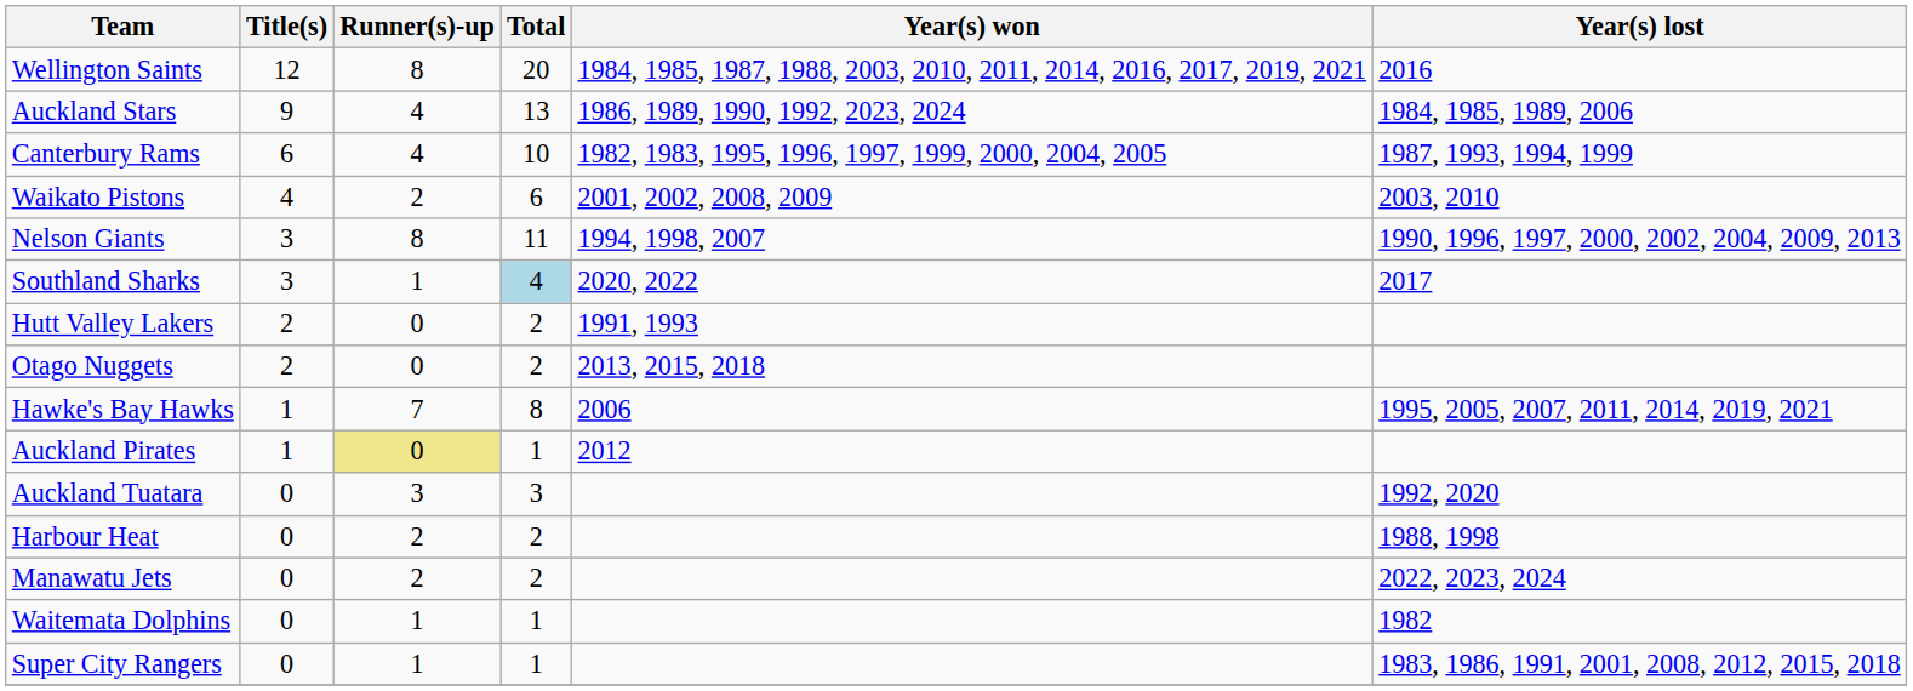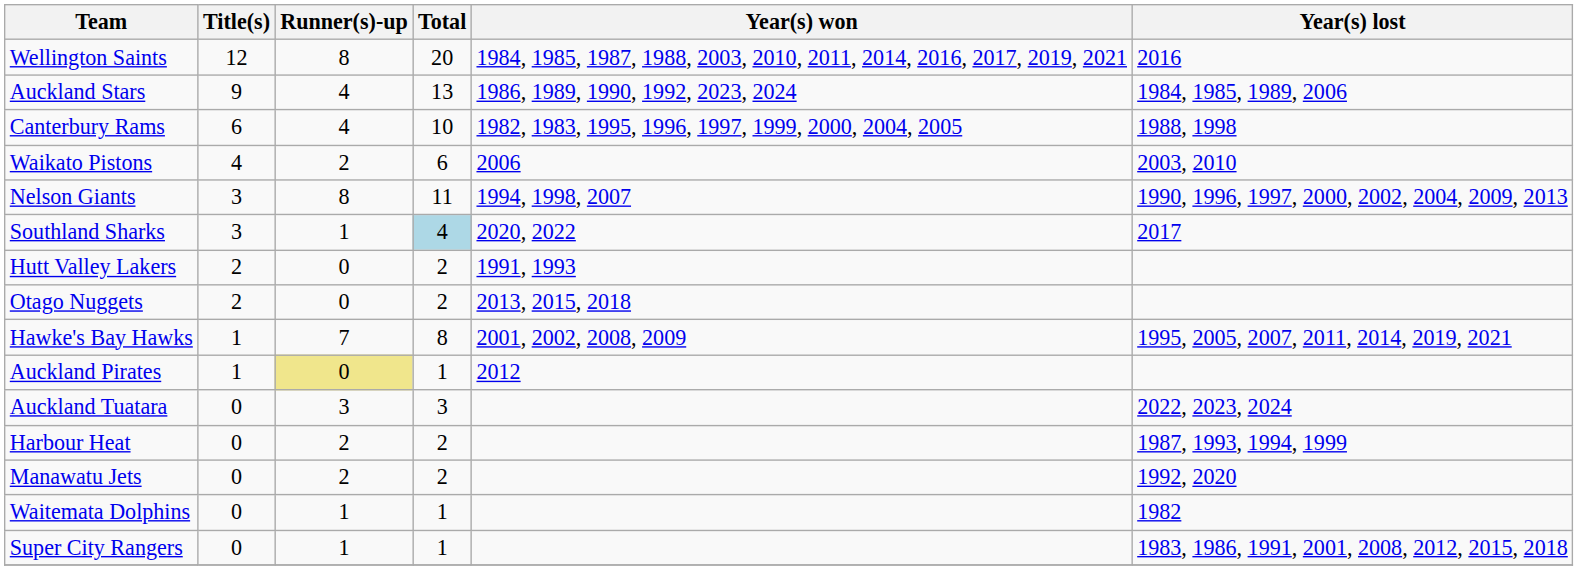Canterbury Rams | Year(s) lost: 1987, 1993, 1994, 1999 -> 1988, 1998
Waikato Pistons | Year(s) won: 2001, 2002, 2008, 2009 -> 2006
Hawke's Bay Hawks | Year(s) won: 2006 -> 2001, 2002, 2008, 2009
Auckland Tuatara | Year(s) lost: 1992, 2020 -> 2022, 2023, 2024
Harbour Heat | Year(s) lost: 1988, 1998 -> 1987, 1993, 1994, 1999
Manawatu Jets | Year(s) lost: 2022, 2023, 2024 -> 1992, 2020
